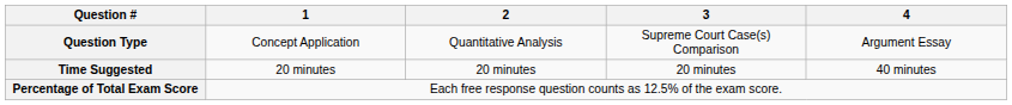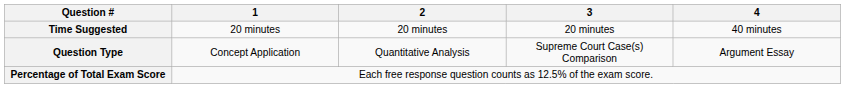rows swapped: Question Type <-> Time Suggested
